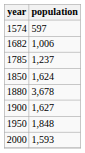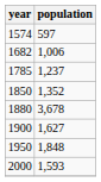1850 | population: 1,624 -> 1,352
